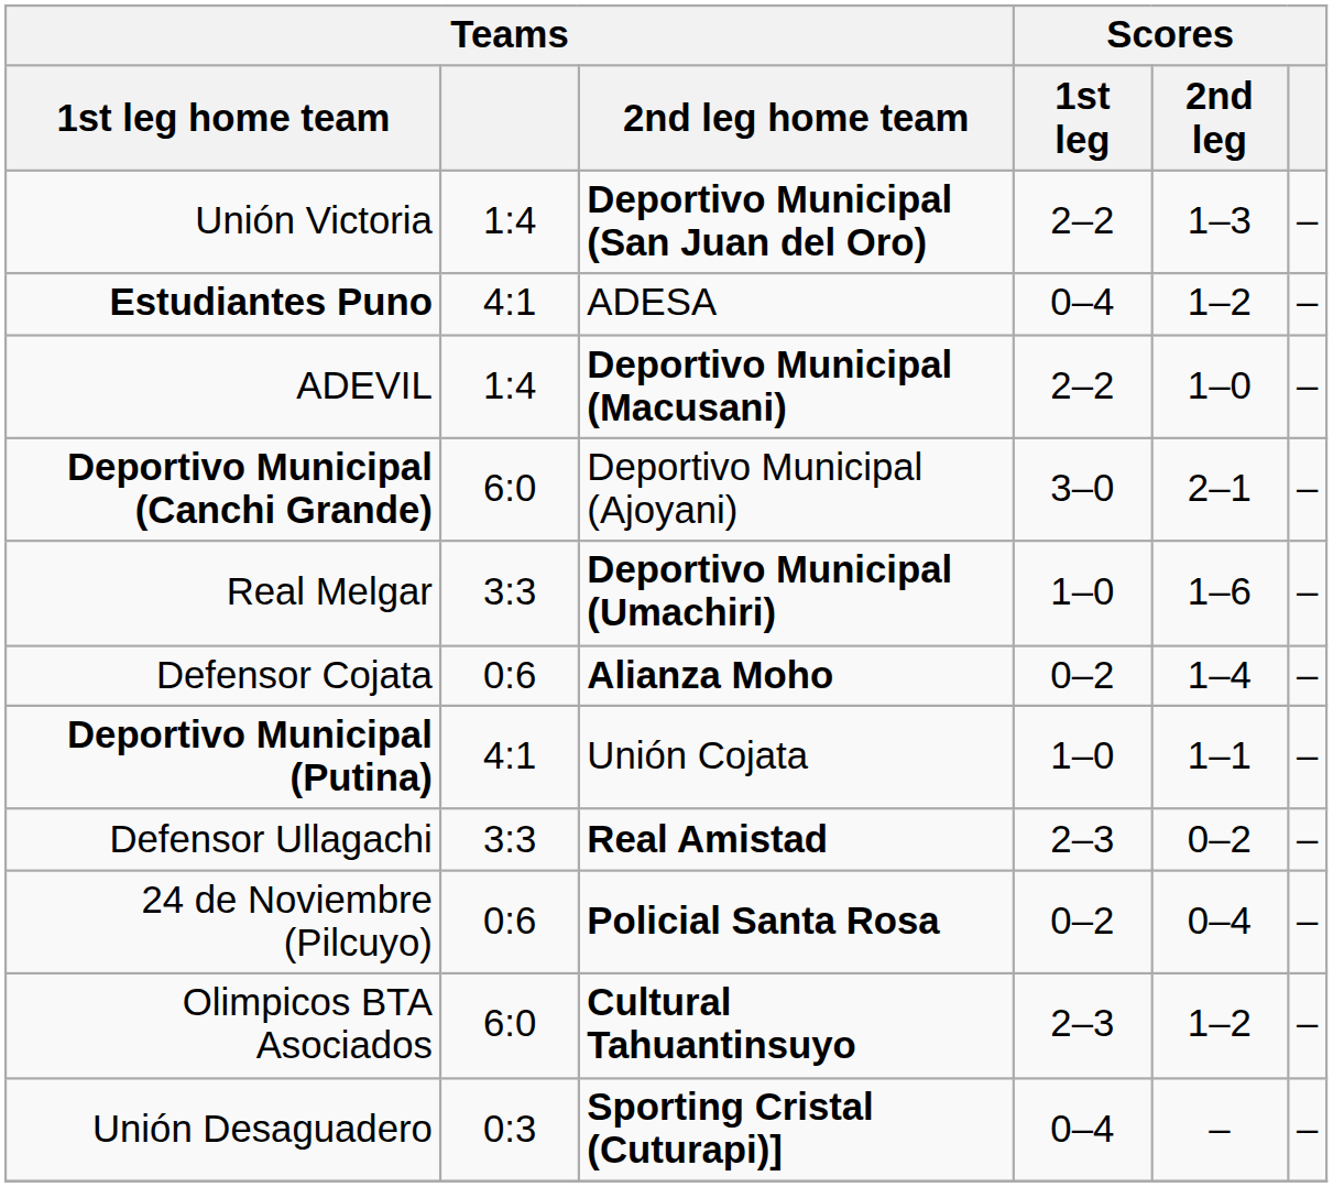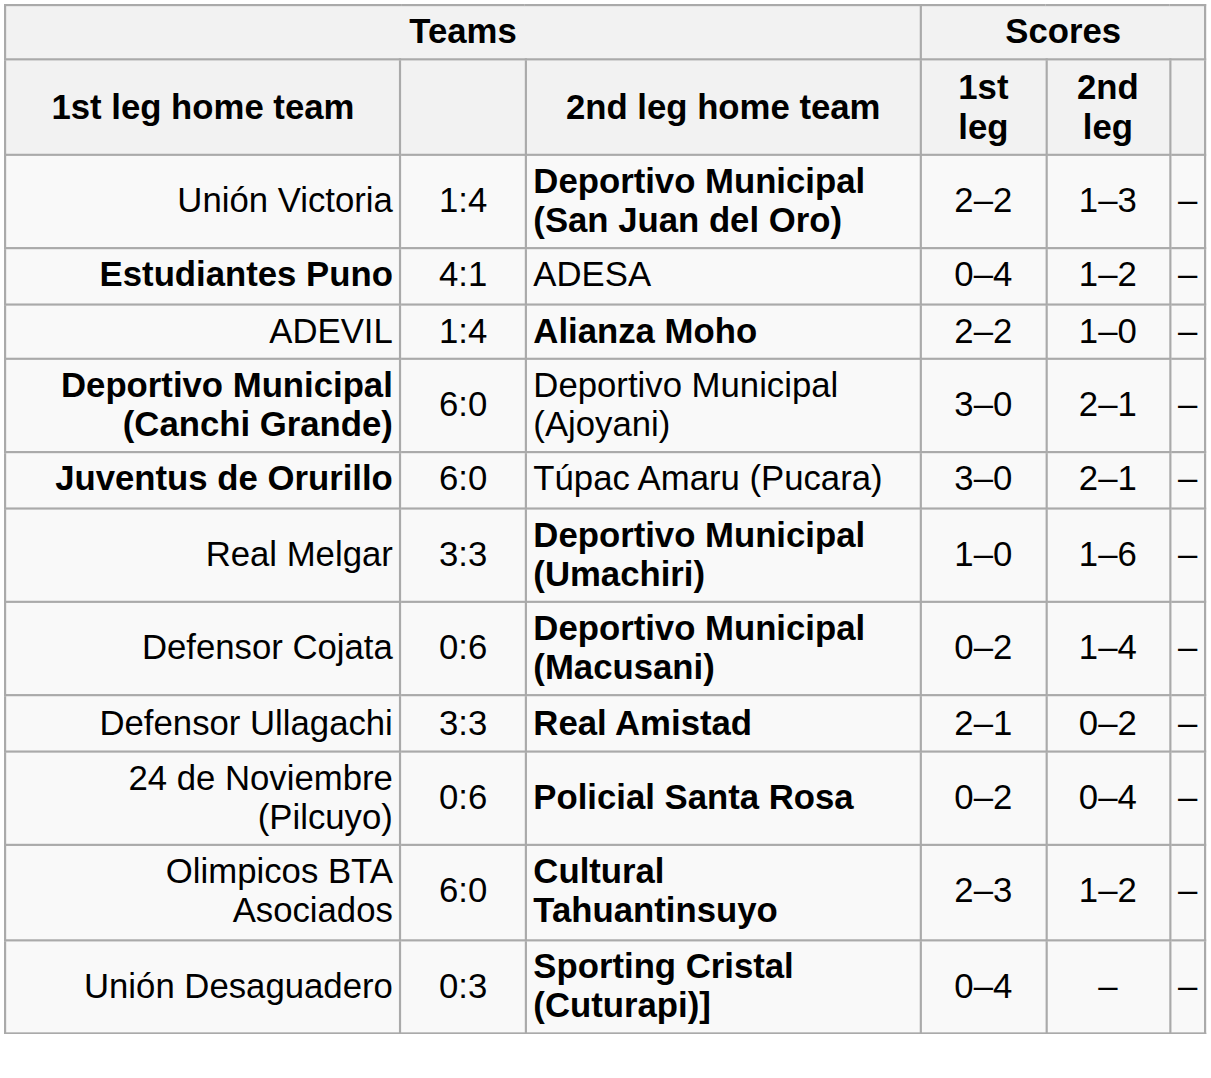ADEVIL | Teams / 2nd leg home team: Deportivo Municipal (Macusani) -> Alianza Moho
+ row: Juventus de Orurillo | 6:0 | Túpac Amaru (Pucara) | 3–0 | 2–1 | –
Defensor Cojata | Teams / 2nd leg home team: Alianza Moho -> Deportivo Municipal (Macusani)
- row: Deportivo Municipal (Putina) | 4:1 | Unión Cojata | 1–0 | 1–1 | –
Defensor Ullagachi | Scores / 1st leg: 2–3 -> 2–1
